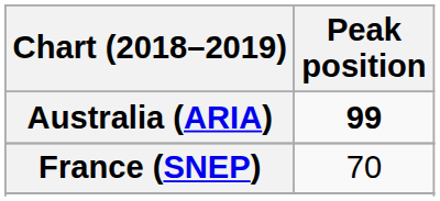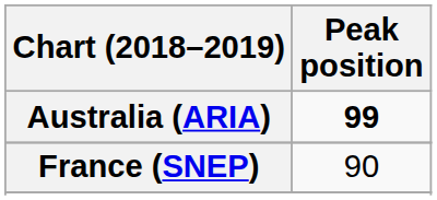France (SNEP) | Peak position: 70 -> 90
